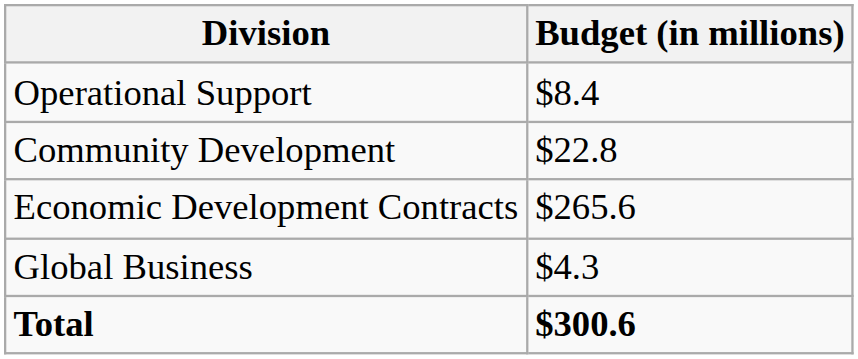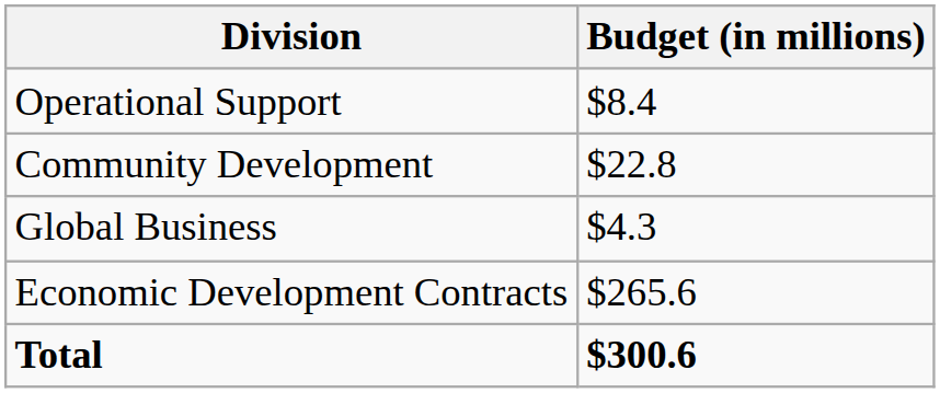rows swapped: Global Business <-> Economic Development Contracts
